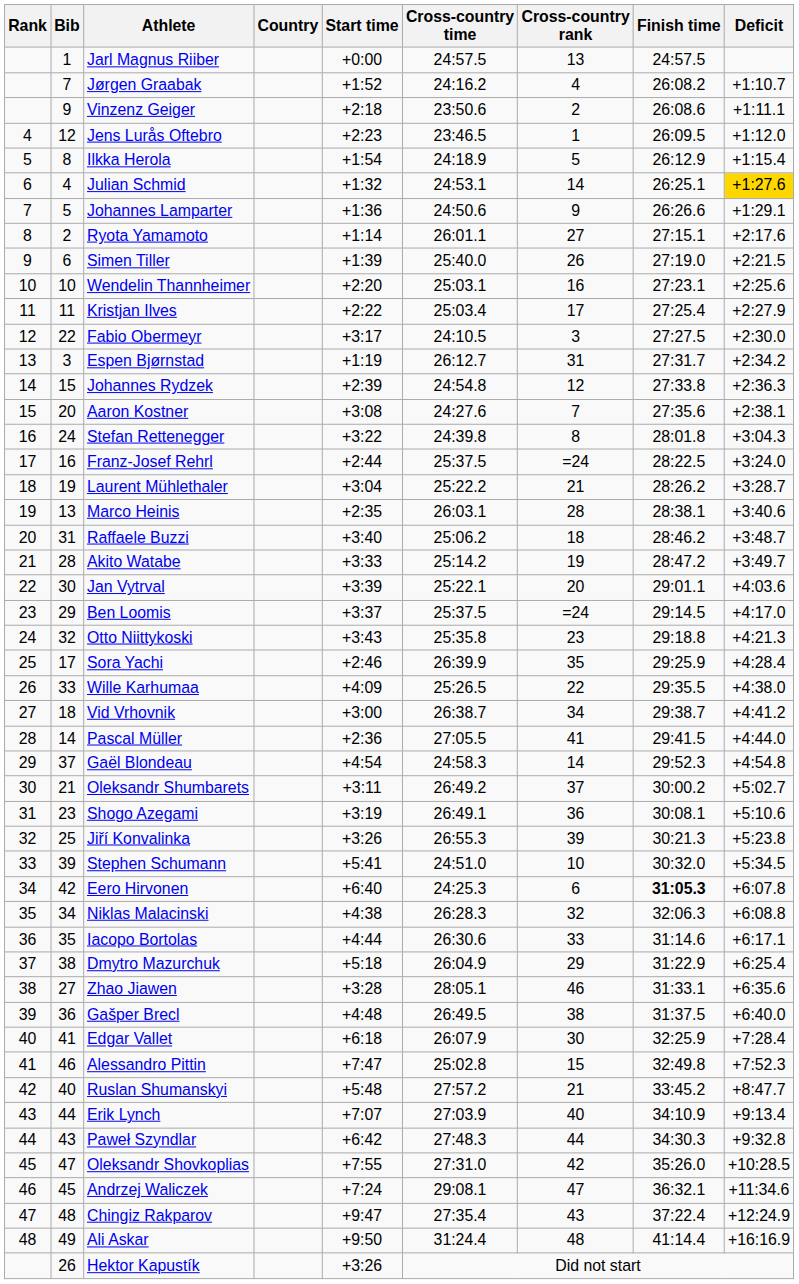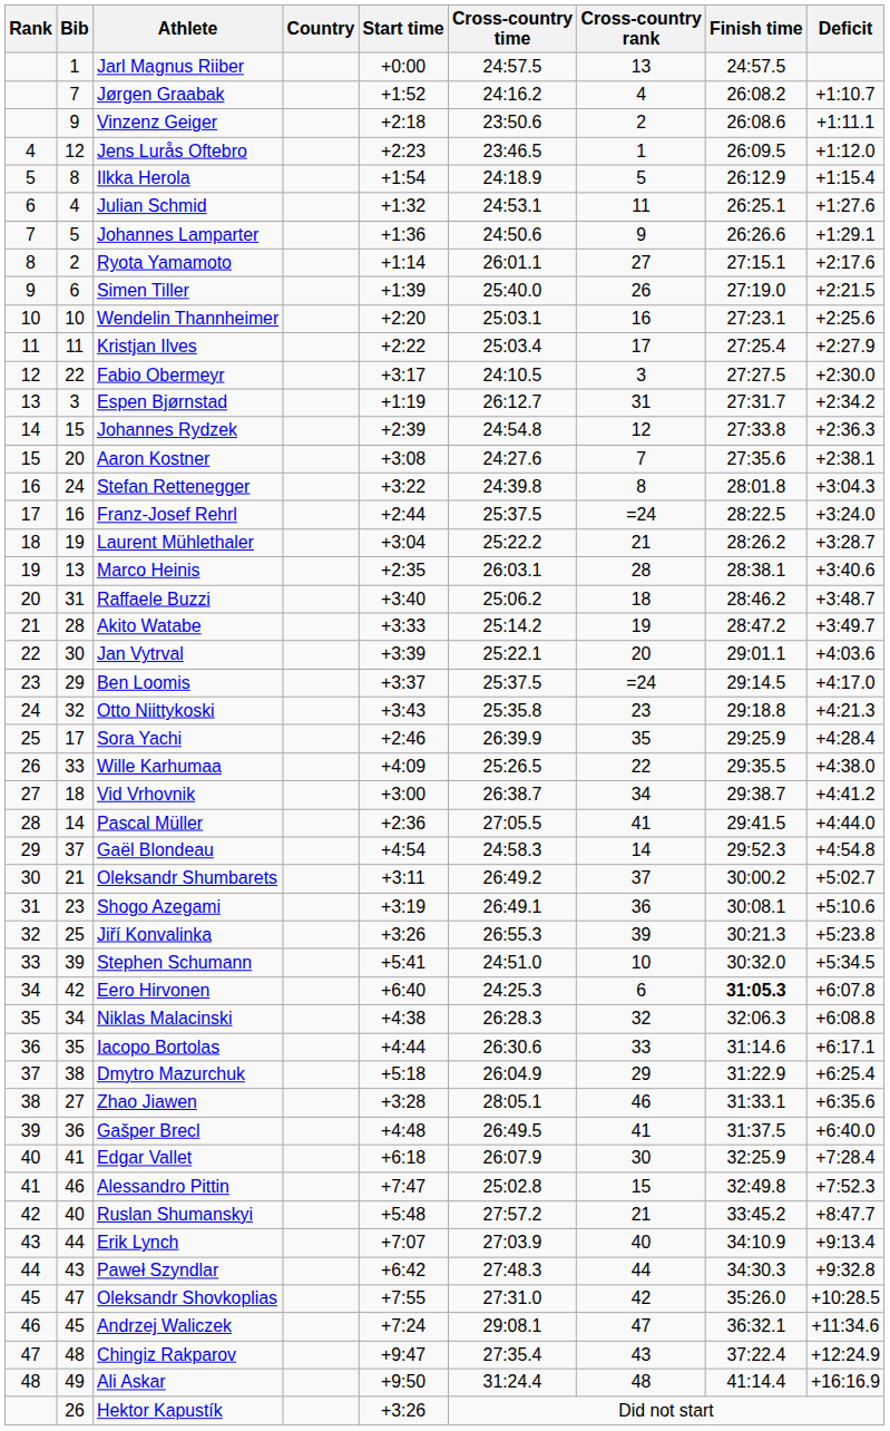Julian Schmid | Cross-country rank: 14 -> 11
Julian Schmid | Deficit: gold background -> no background
Gašper Brecl | Cross-country rank: 38 -> 41
